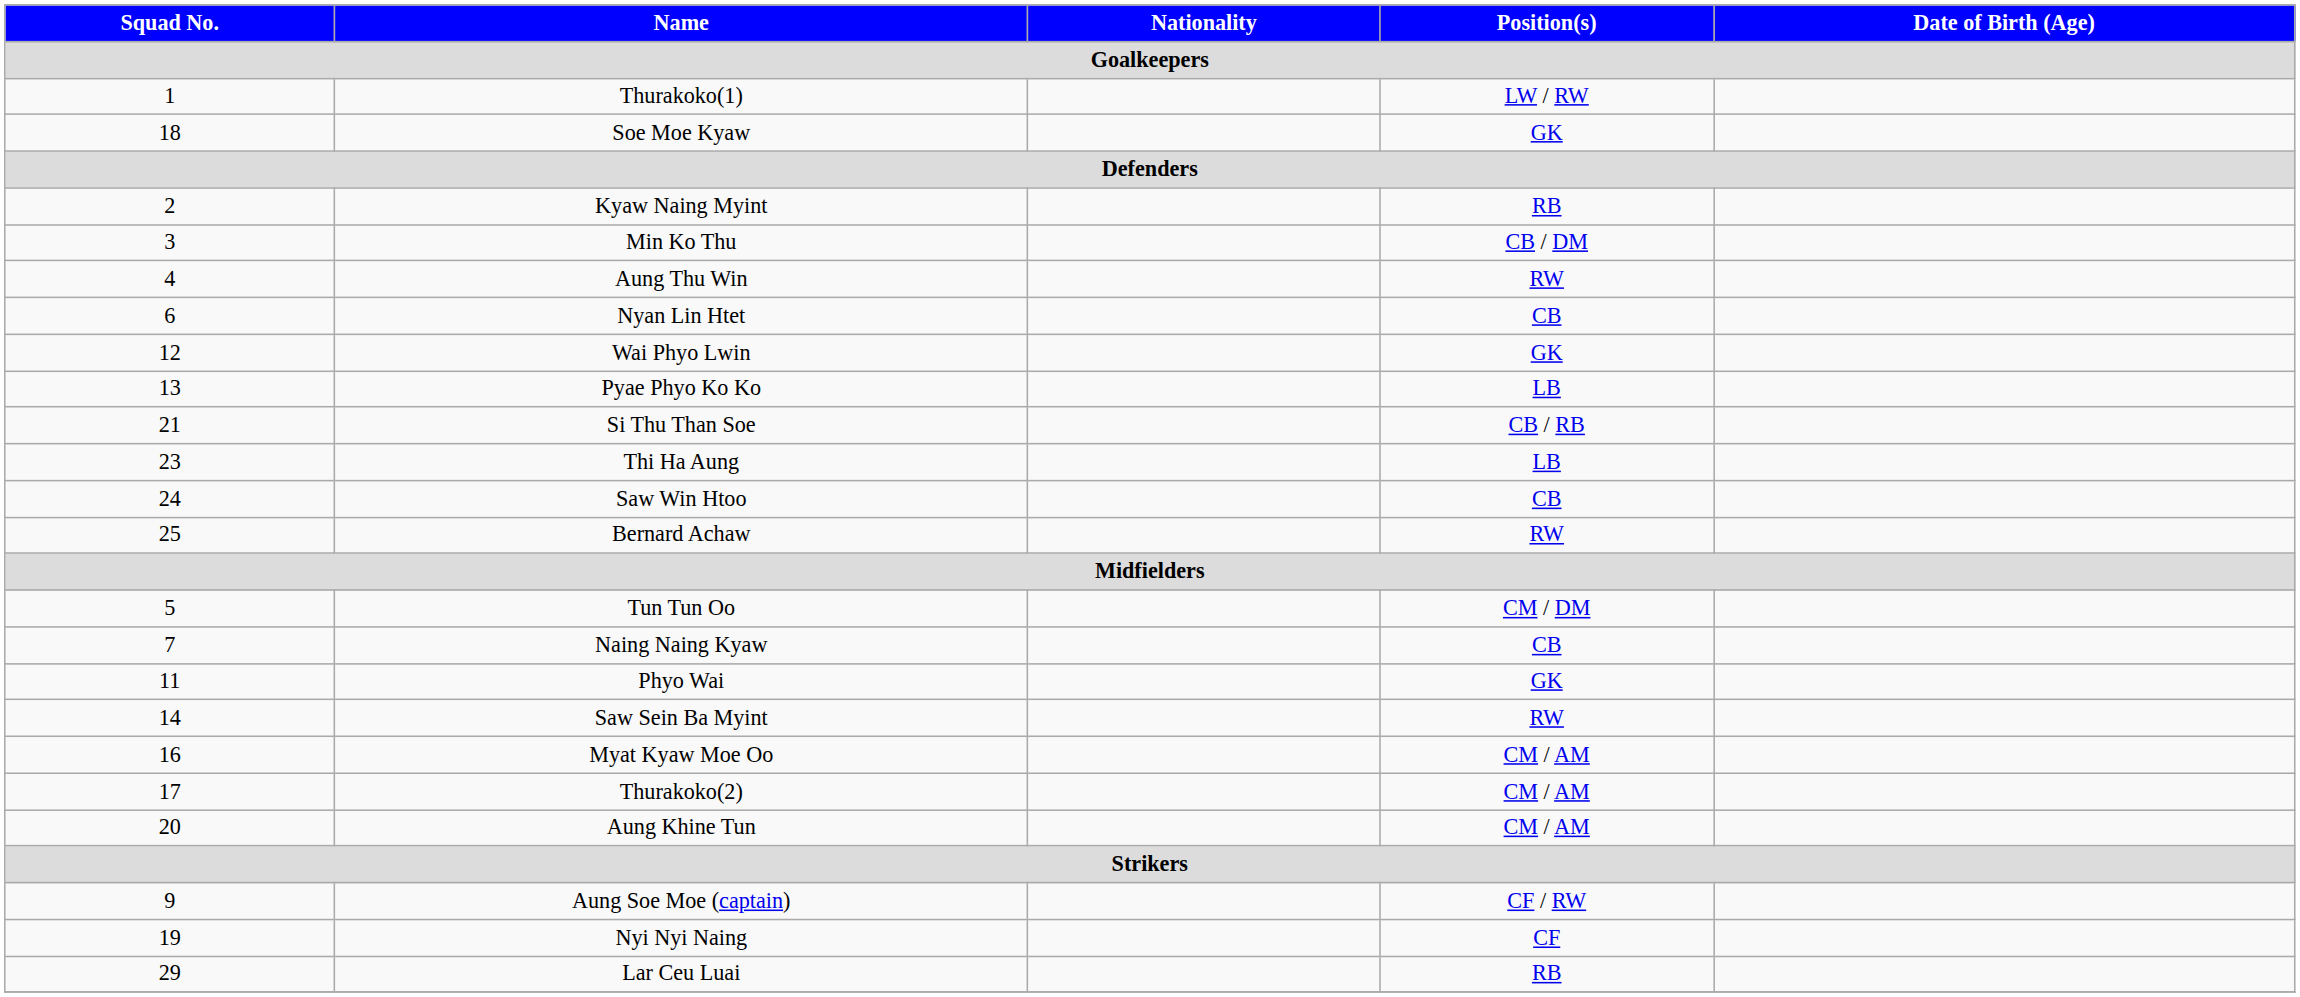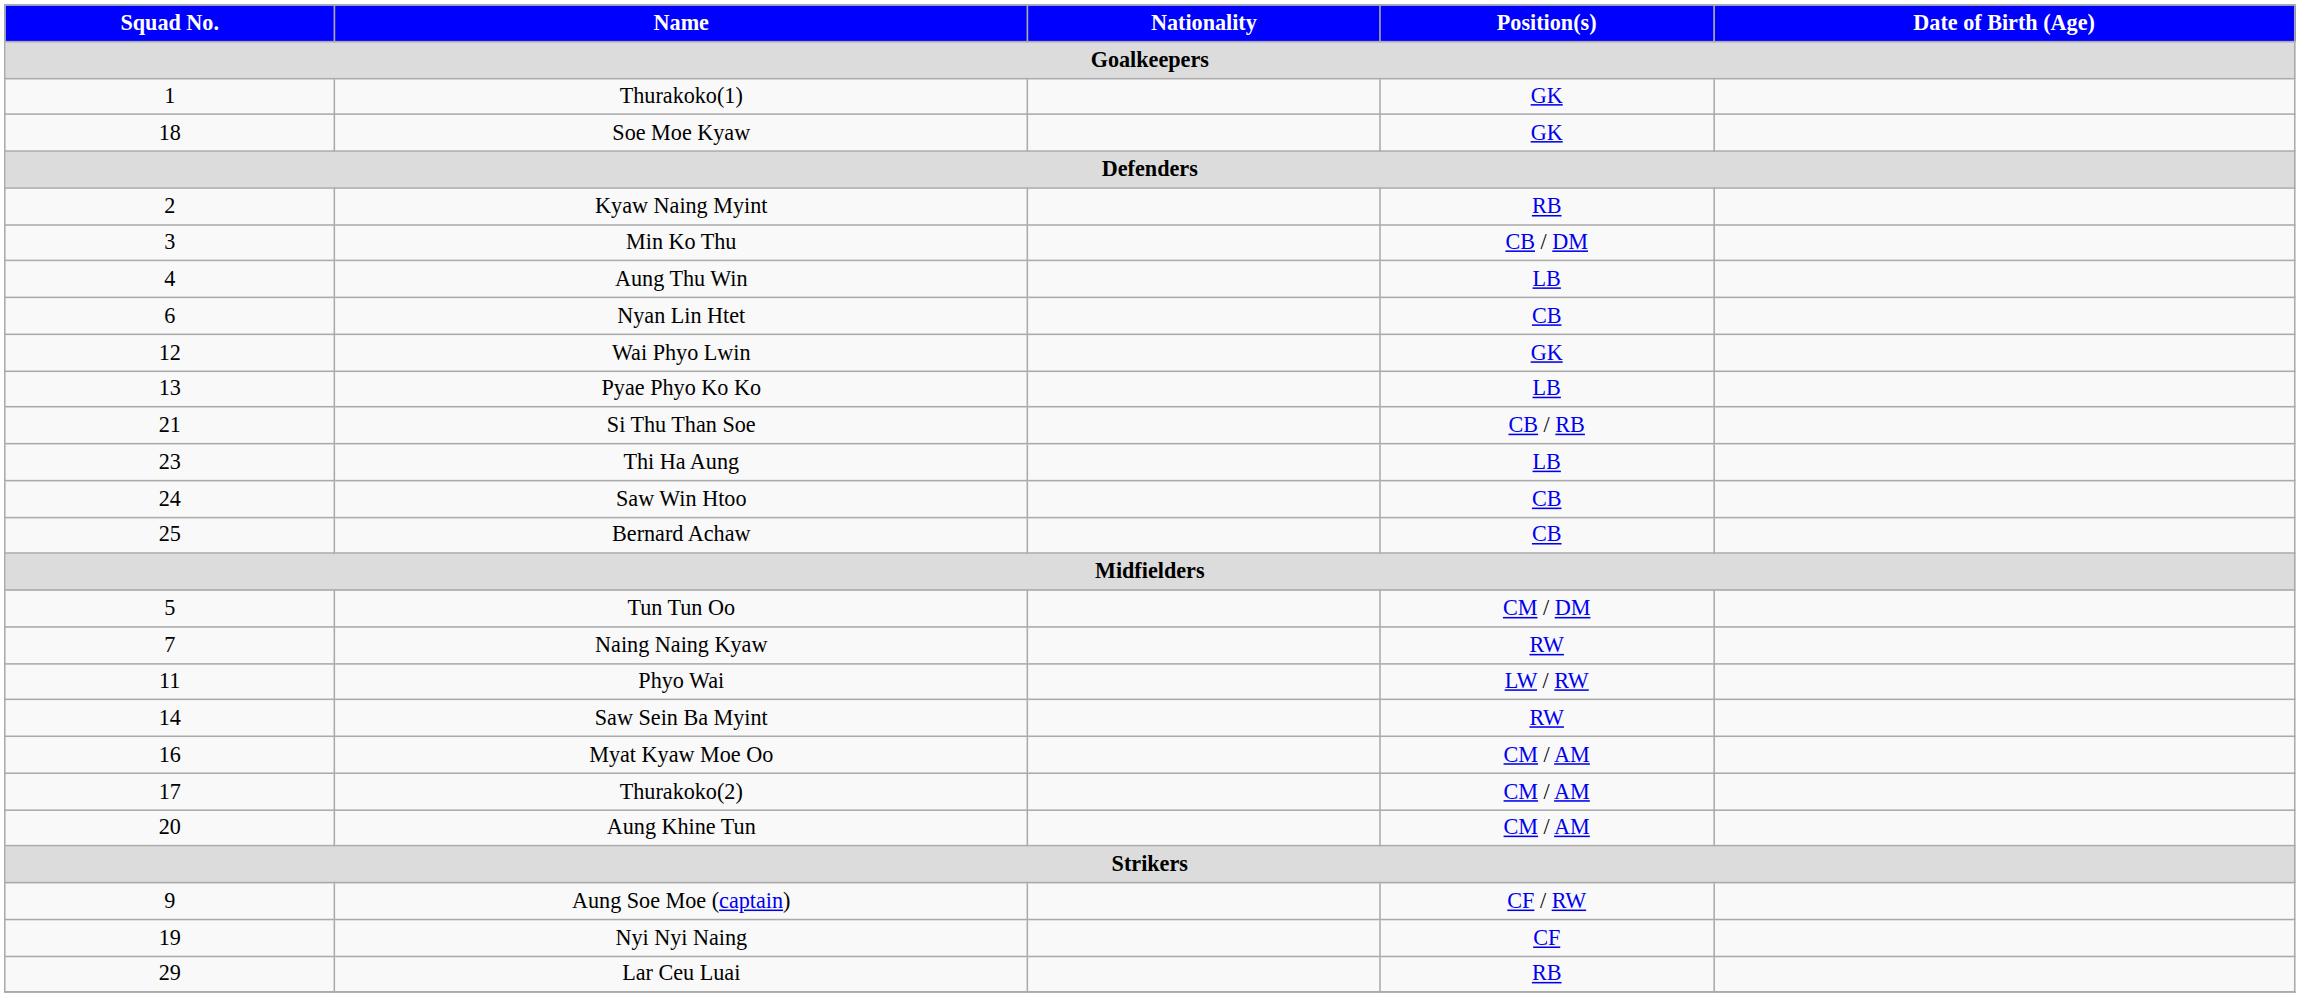Thurakoko(1) | Position(s): LW / RW -> GK
Aung Thu Win | Position(s): RW -> LB
Bernard Achaw | Position(s): RW -> CB
Naing Naing Kyaw | Position(s): CB -> RW
Phyo Wai | Position(s): GK -> LW / RW
